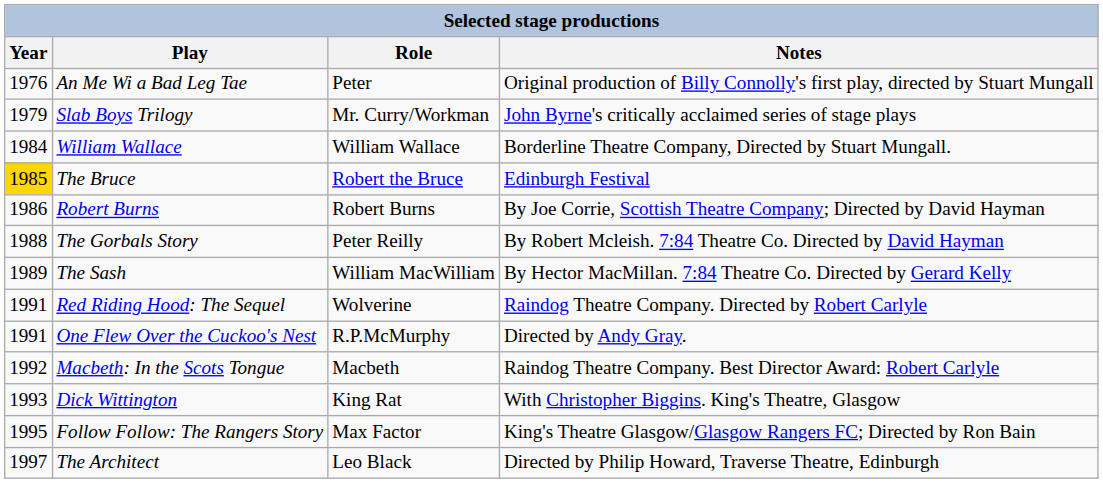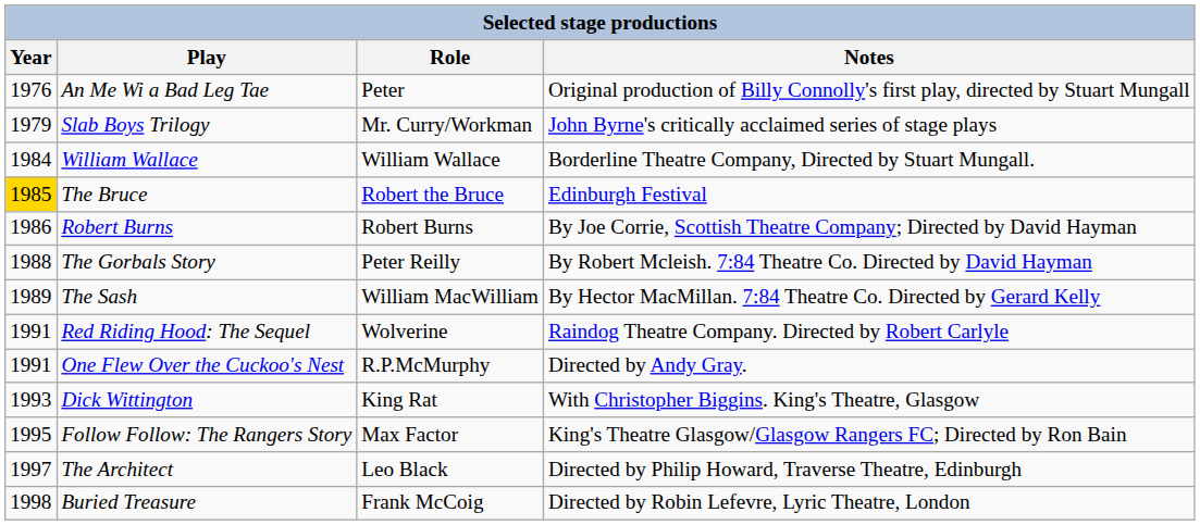- row: 1992 | Macbeth: In the Scots Tongue | Macbeth | Raindog Theatre Company. Best Director Award: Robert Carlyle
+ row: 1998 | Buried Treasure | Frank McCoig | Directed by Robin Lefevre, Lyric Theatre, London
